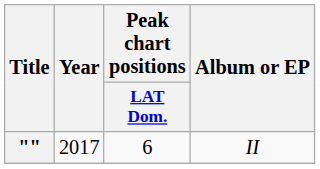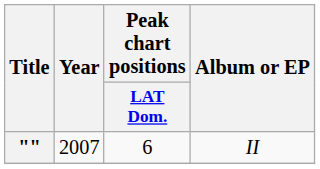"" | Year: 2017 -> 2007
